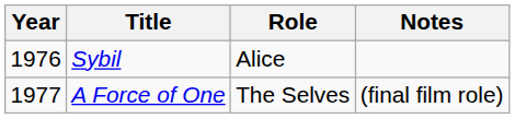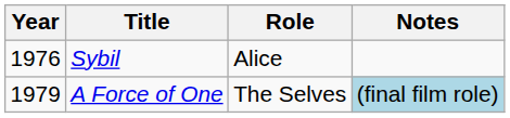A Force of One | Year: 1977 -> 1979
A Force of One | Notes: no background -> lightblue background
